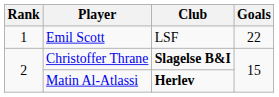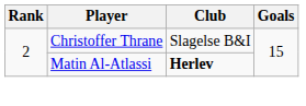- row: 1 | Emil Scott | LSF | 22
Christoffer Thrane | Club: bold -> normal
